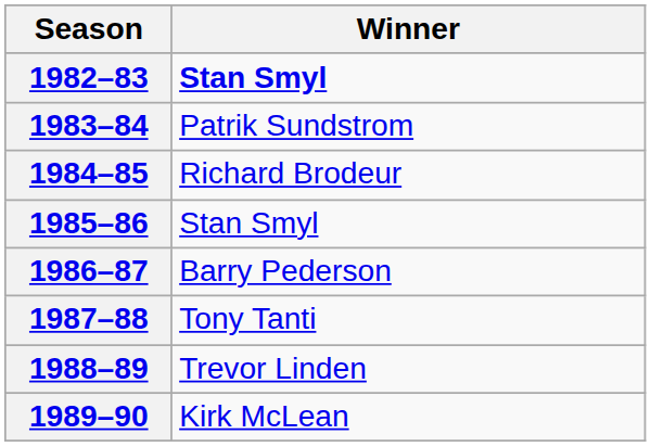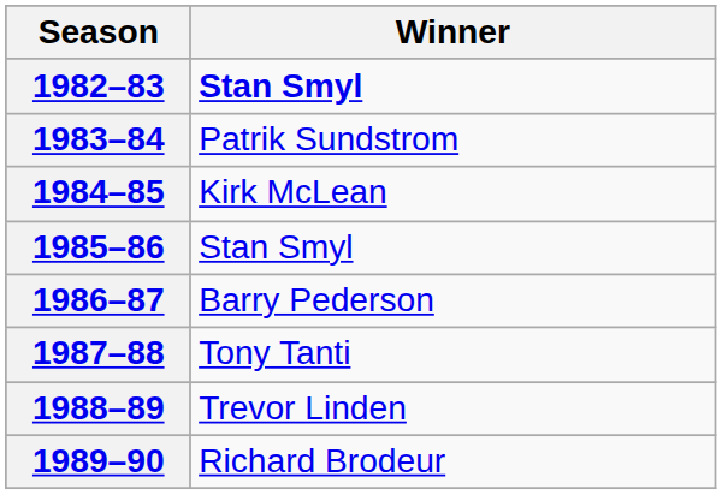1984–85 | Winner: Richard Brodeur -> Kirk McLean
1989–90 | Winner: Kirk McLean -> Richard Brodeur
